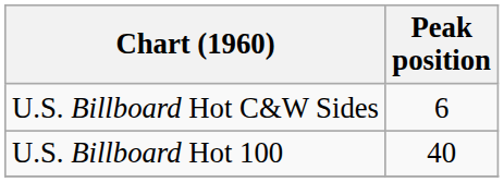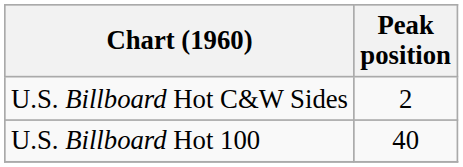U.S. Billboard Hot C&W Sides | Peak position: 6 -> 2
